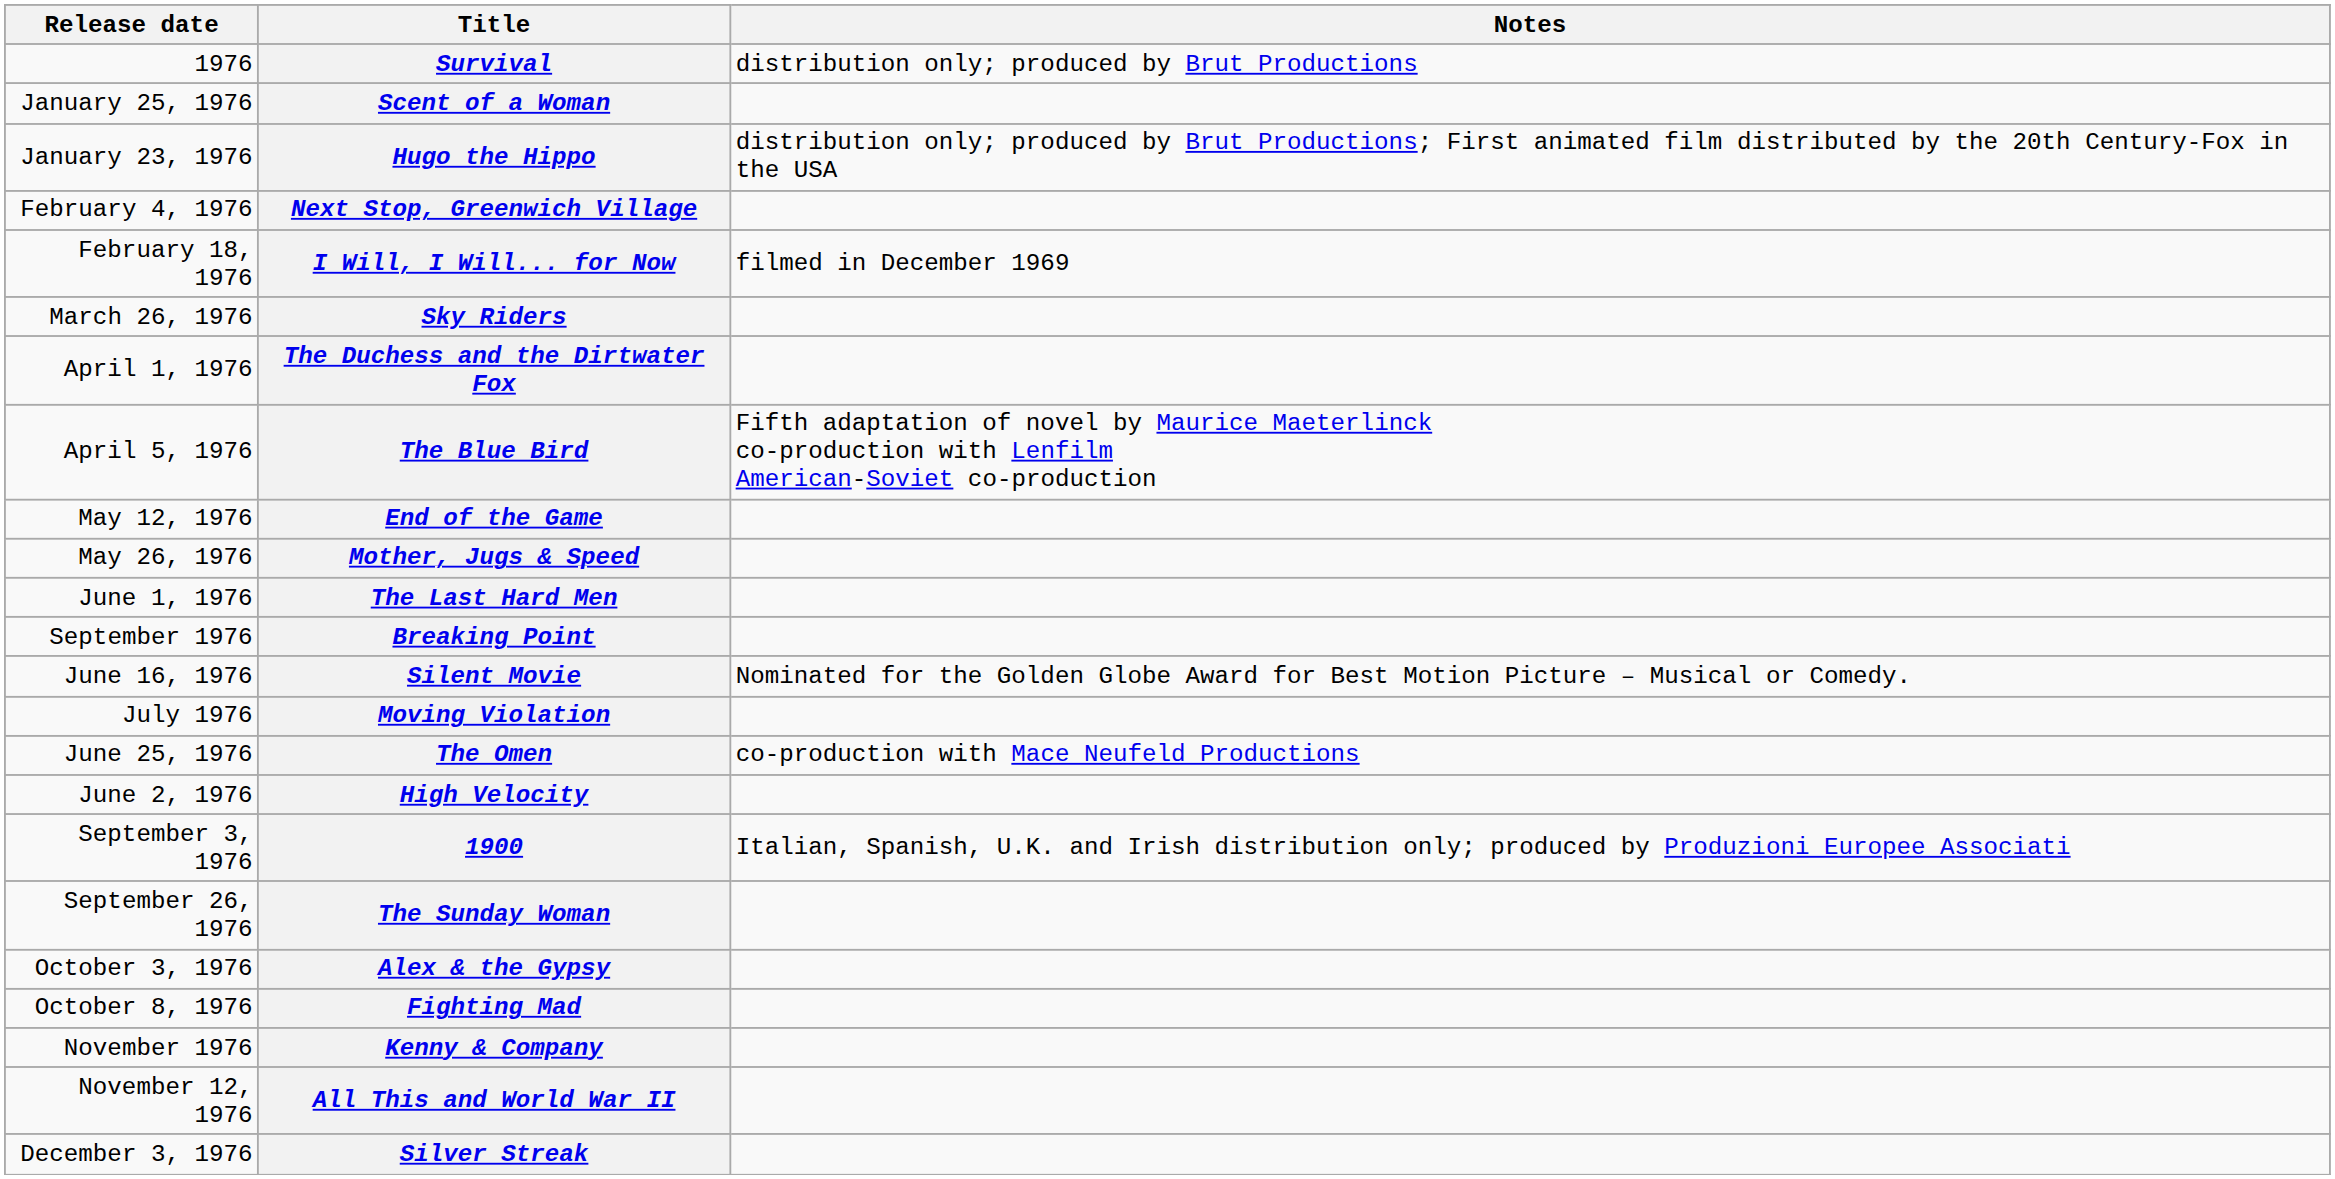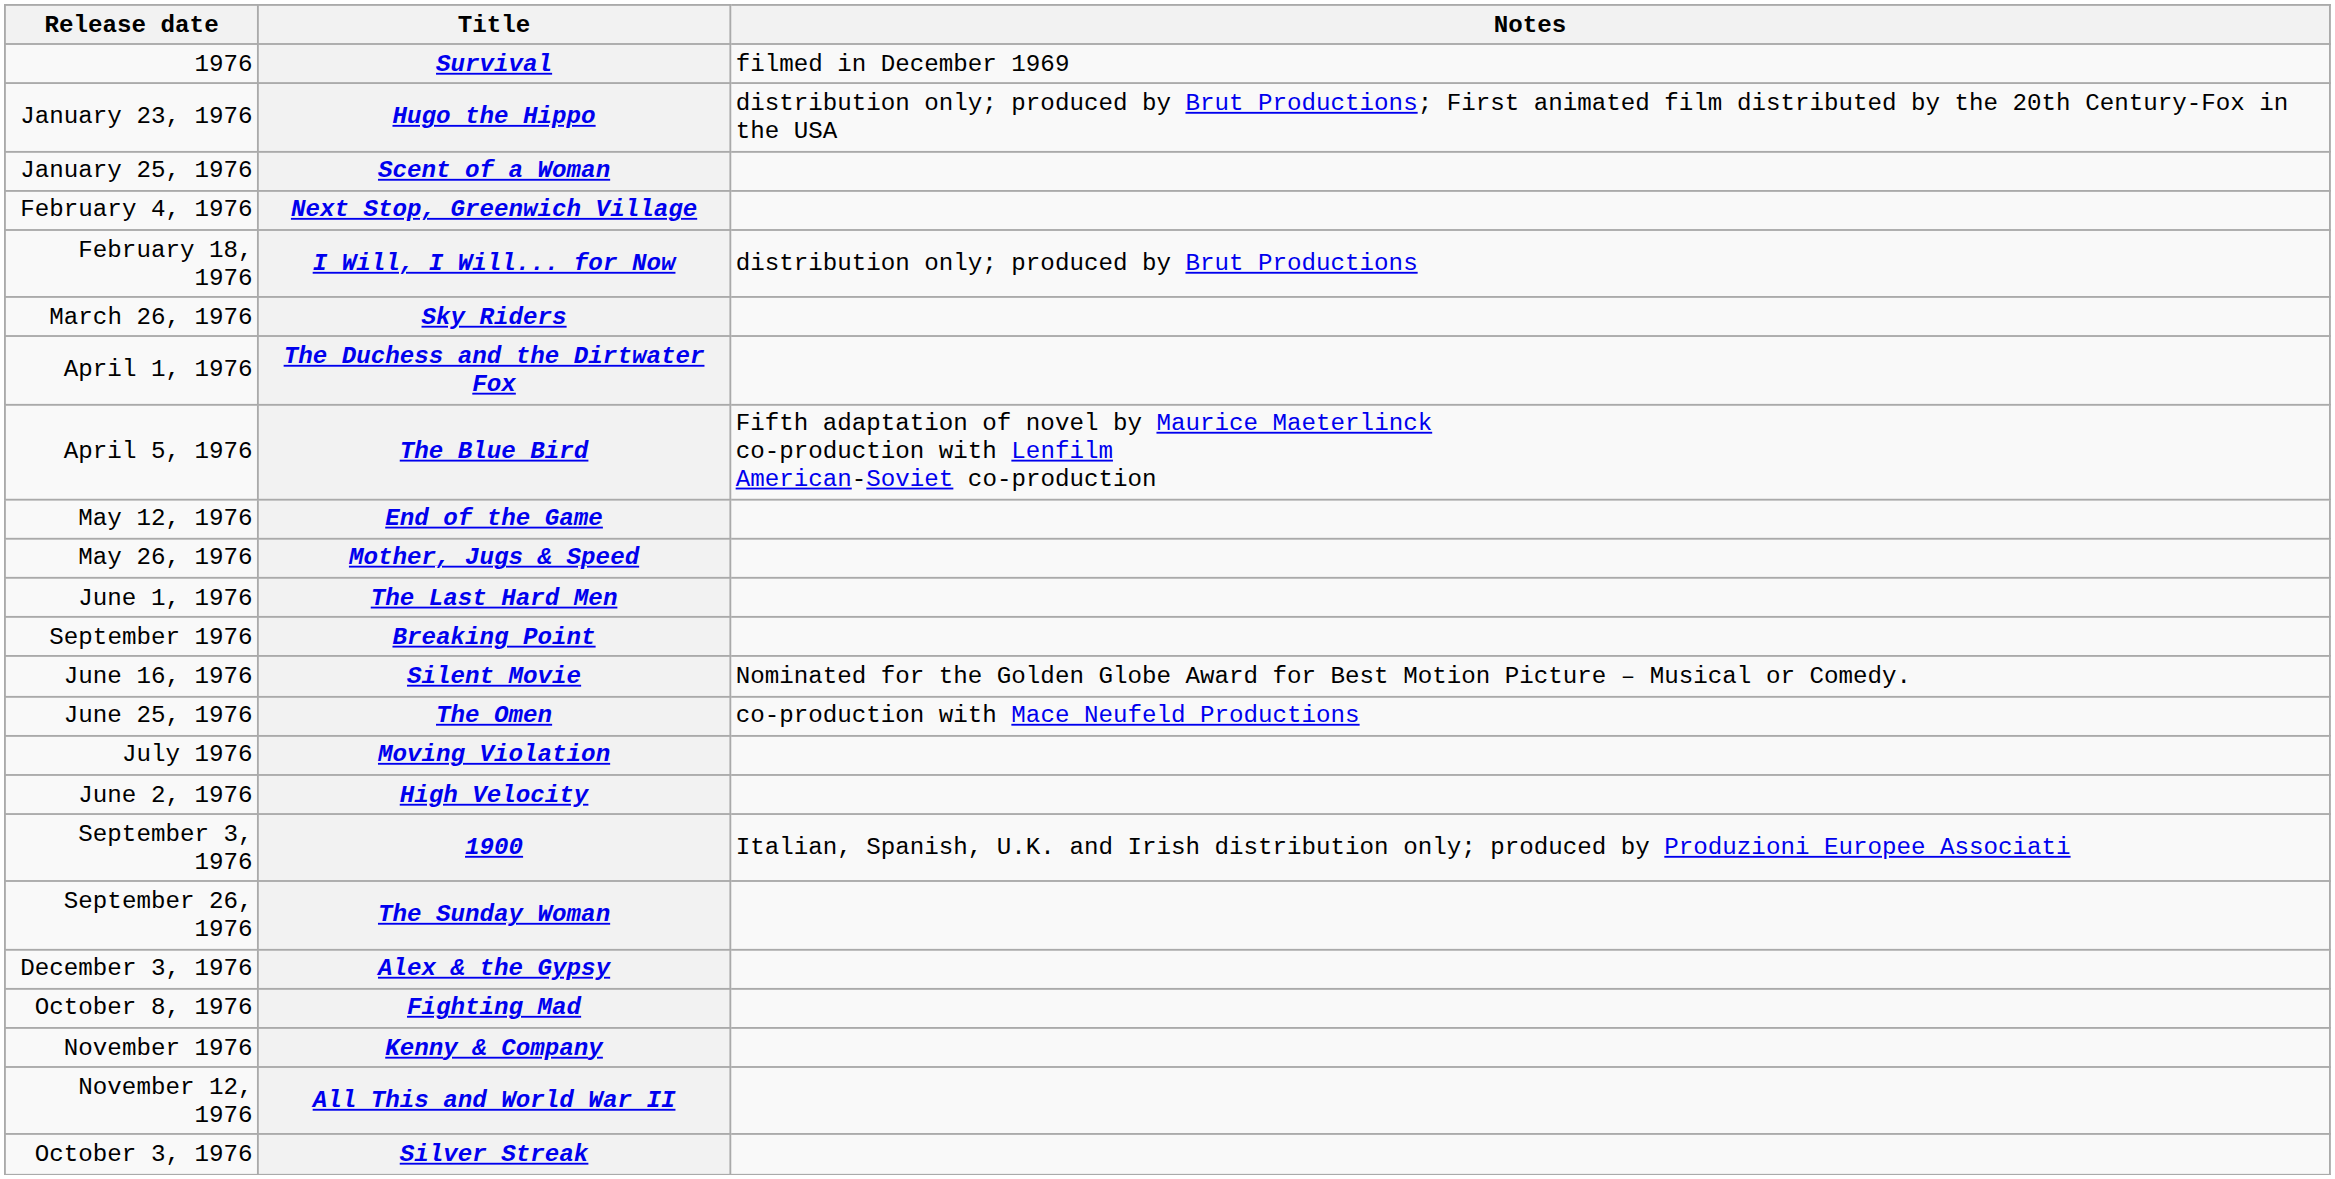Survival | Notes: distribution only; produced by Brut Productions -> filmed in December 1969
rows swapped: Hugo the Hippo <-> Scent of a Woman
I Will, I Will... for Now | Notes: filmed in December 1969 -> distribution only; produced by Brut Productions
rows swapped: The Omen <-> Moving Violation
Alex & the Gypsy | Release date: October 3, 1976 -> December 3, 1976
Silver Streak | Release date: December 3, 1976 -> October 3, 1976
